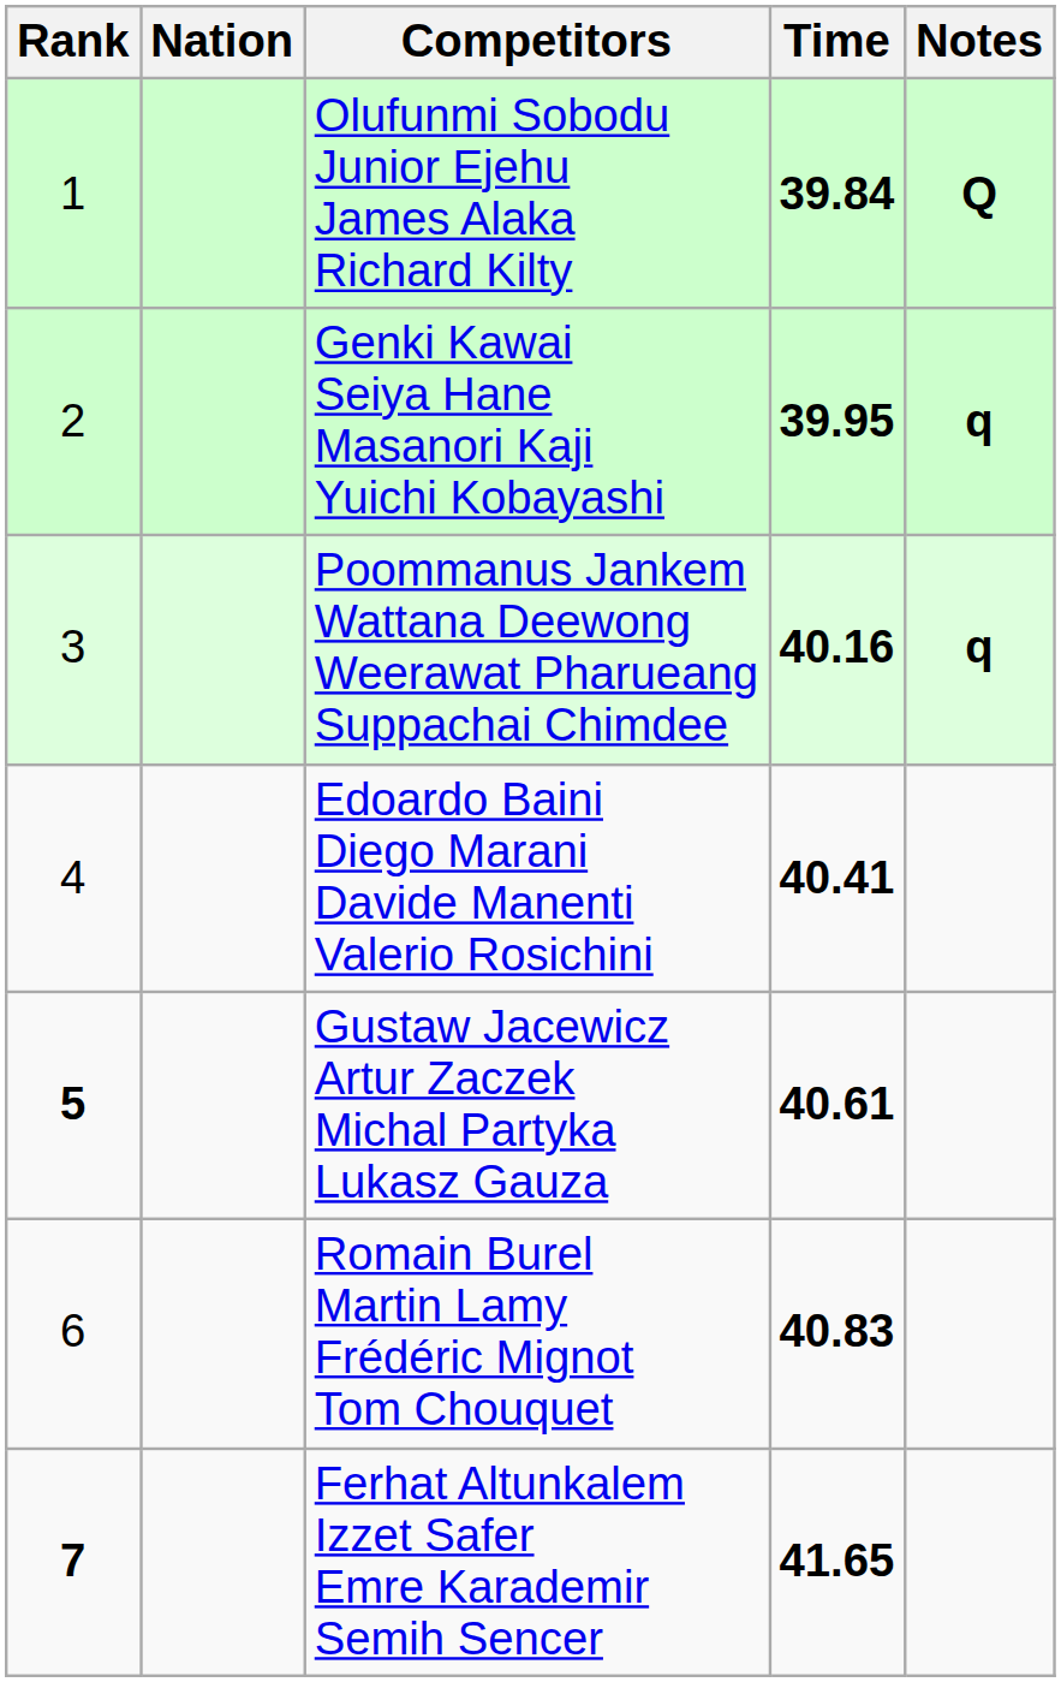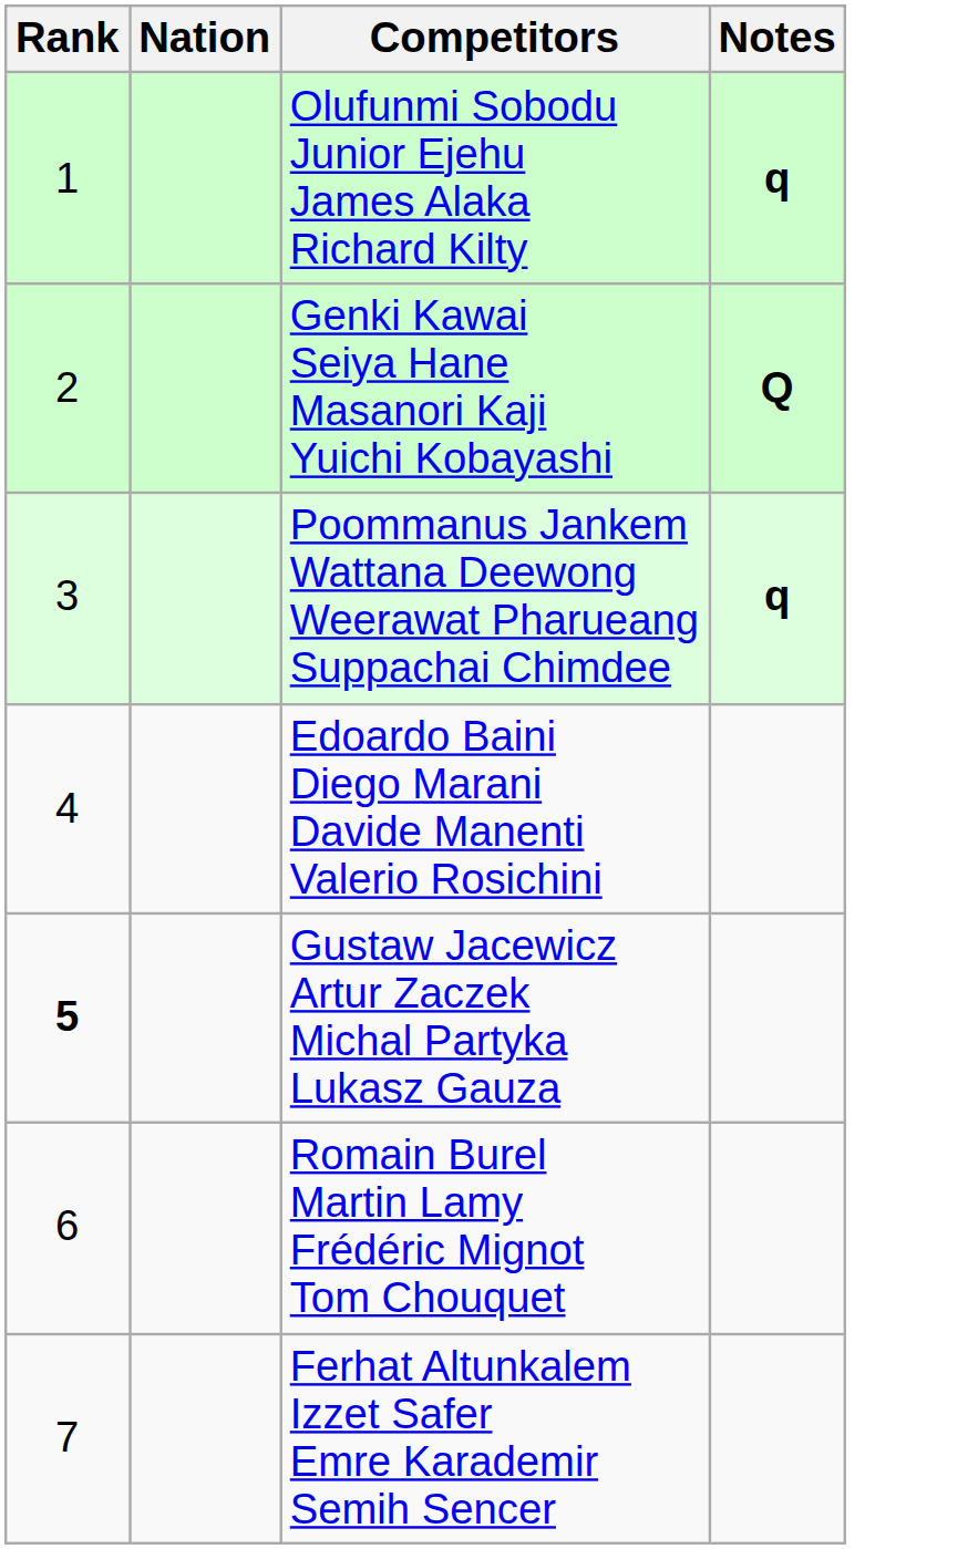- column: Time | 39.84 | 39.95 | 40.16 | 40.41 | 40.61 | 40.83 | 41.65
Olufunmi Sobodu Junior Ejehu James Alaka Richard Kilty | Notes: Q -> q
Genki Kawai Seiya Hane Masanori Kaji Yuichi Kobayashi | Notes: q -> Q
Ferhat Altunkalem Izzet Safer Emre Karademir Semih Sencer | Rank: bold -> normal
